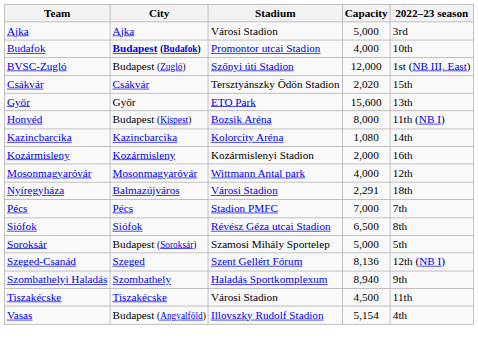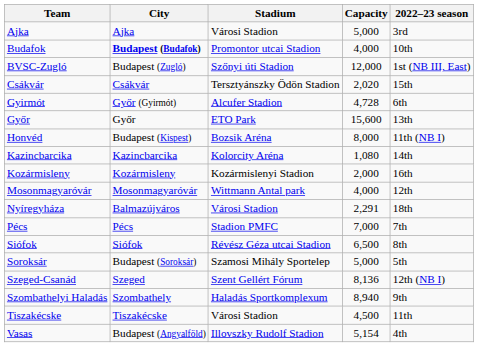+ row: Gyirmót | Győr (Gyirmót) | Alcufer Stadion | 4,728 | 6th
